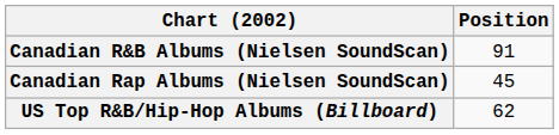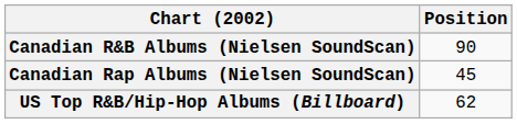Canadian R&B Albums (Nielsen SoundScan) | Position: 91 -> 90
